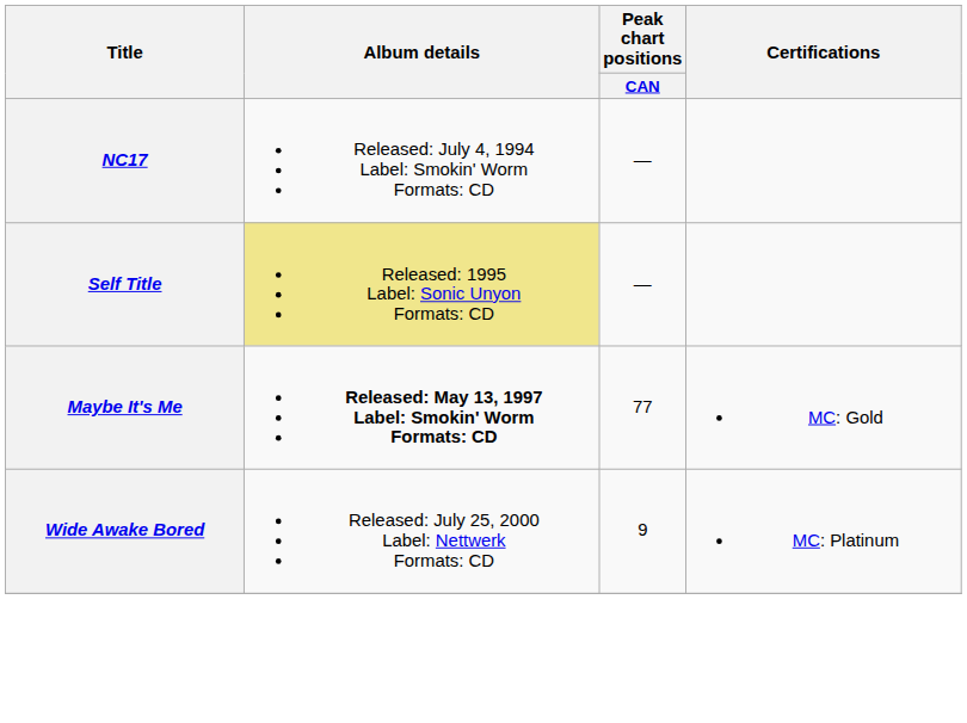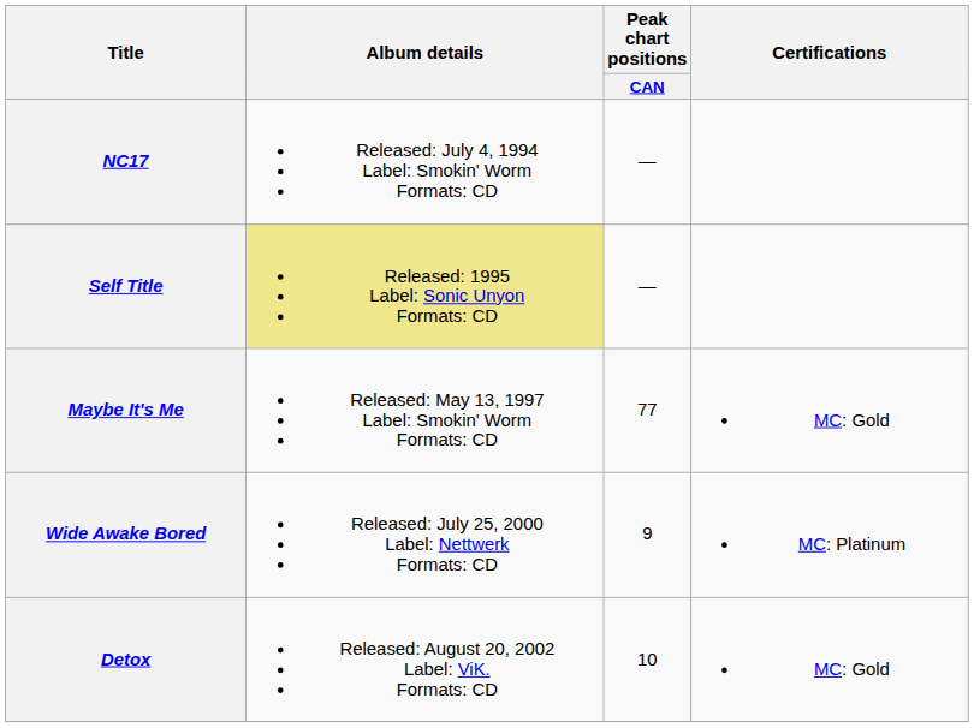Maybe It's Me | Album details: bold -> normal
+ row: Detox | Released: August 20, 2002 Label: ViK. Formats: CD | 10 | MC: Gold
